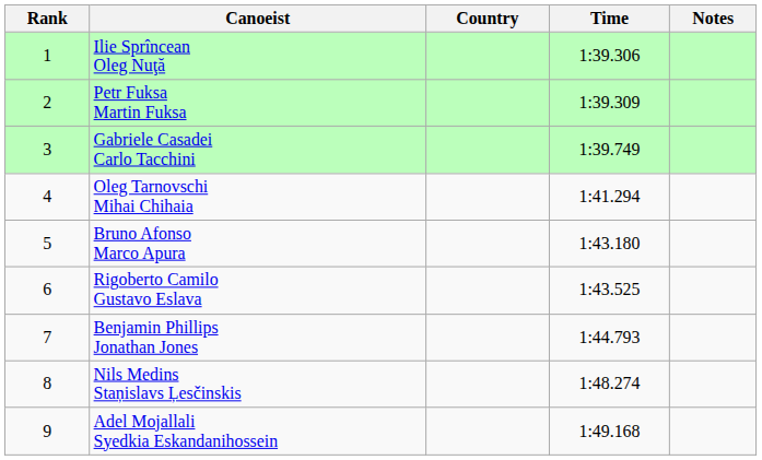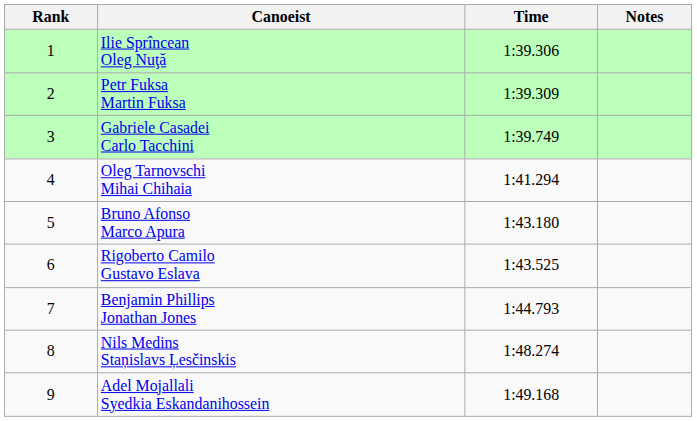- column: Country
